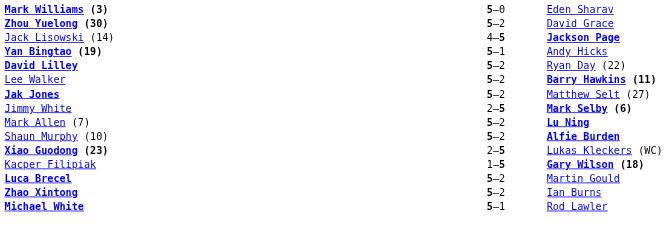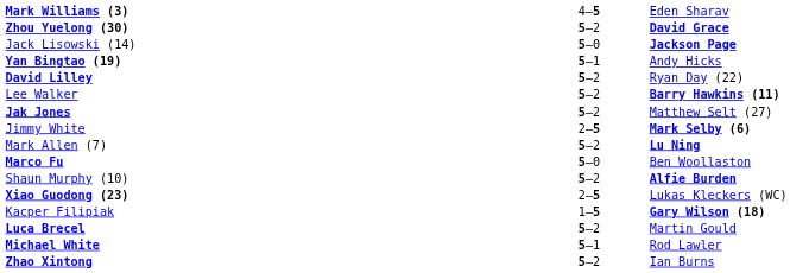Mark Williams (3) | column 2: 5–0 -> 4–5
Zhou Yuelong (30) | column 3: normal -> bold
Jack Lisowski (14) | column 2: 4–5 -> 5–0
+ row: Marco Fu | 5–0 | Ben Woollaston
rows swapped: Michael White <-> Zhao Xintong
